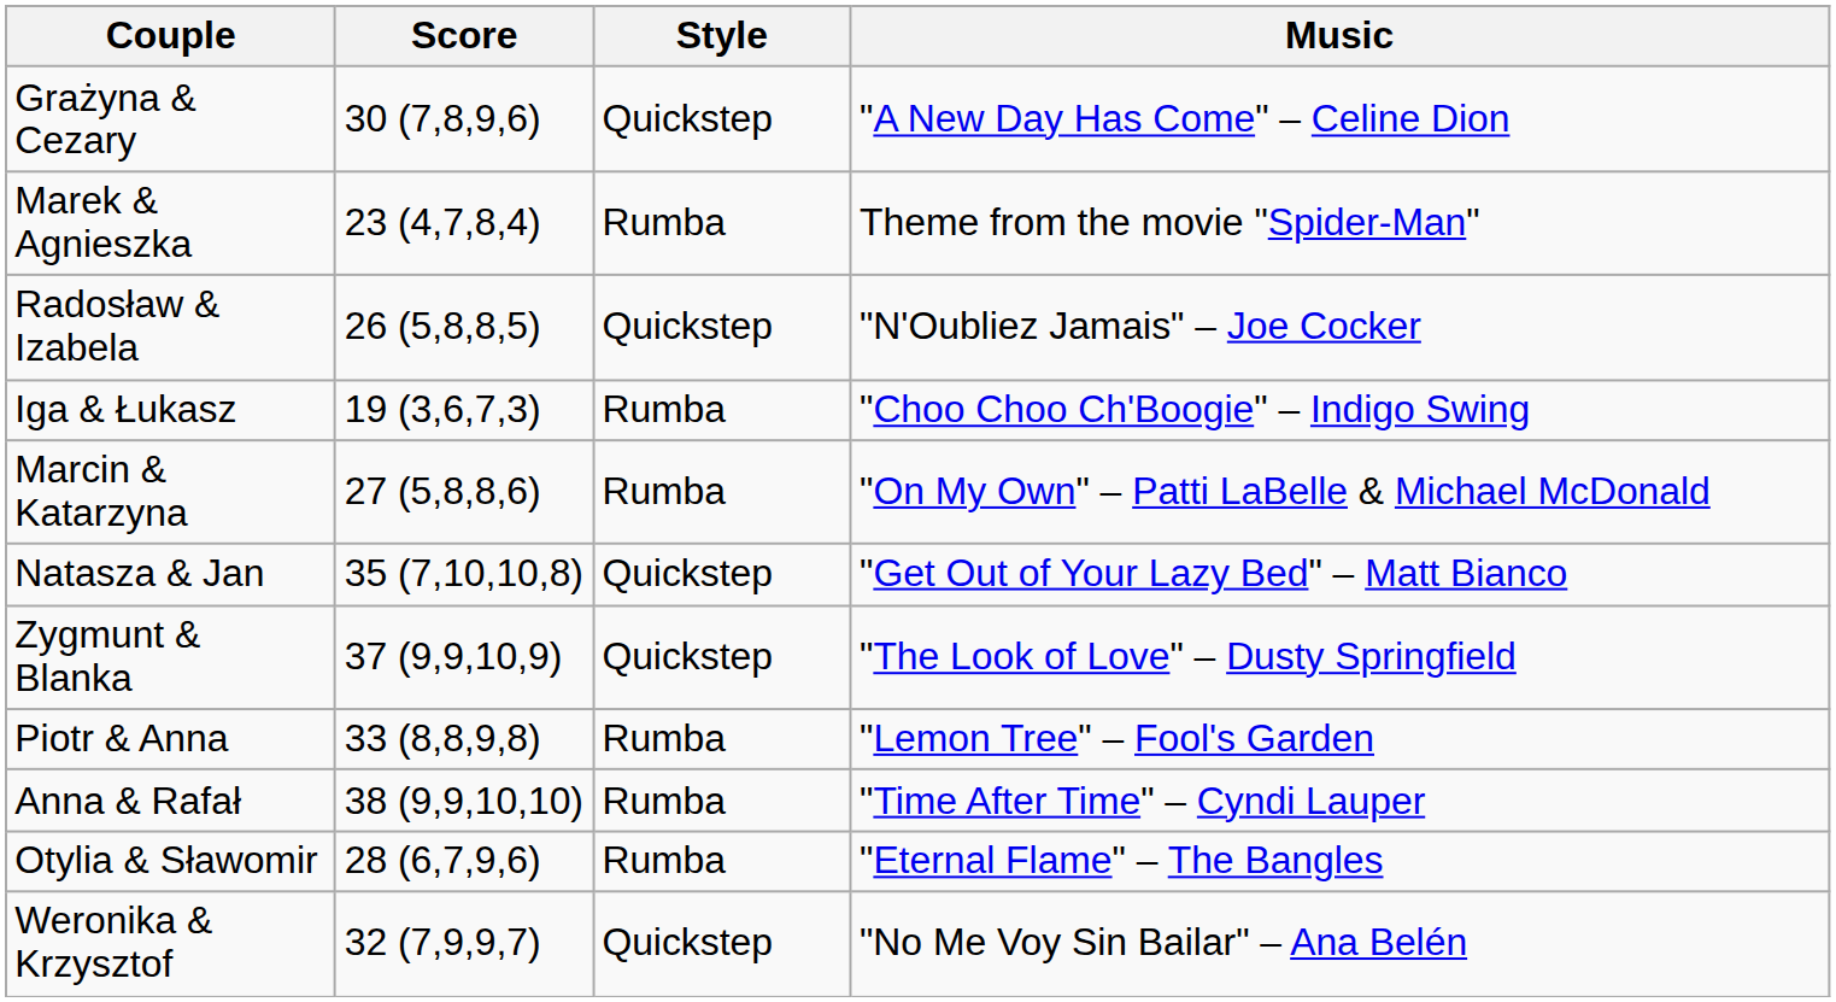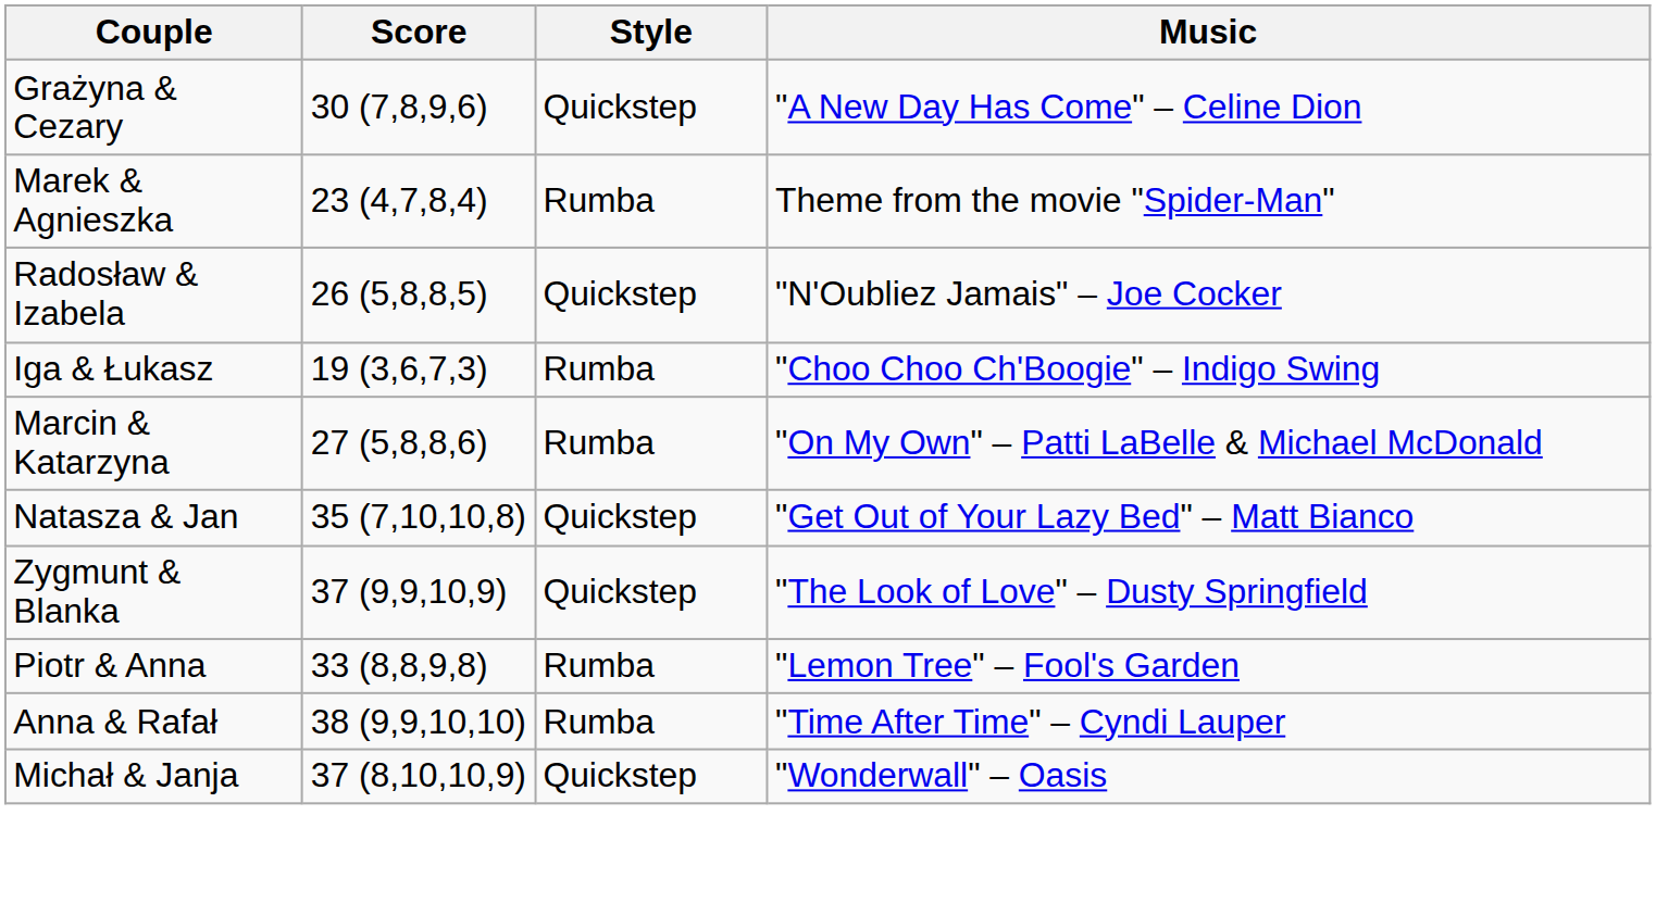+ row: Michał & Janja | 37 (8,10,10,9) | Quickstep | "Wonderwall" – Oasis
- row: Otylia & Sławomir | 28 (6,7,9,6) | Rumba | "Eternal Flame" – The Bangles
- row: Weronika & Krzysztof | 32 (7,9,9,7) | Quickstep | "No Me Voy Sin Bailar" – Ana Belén
